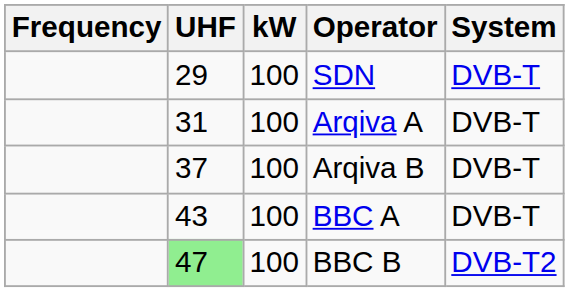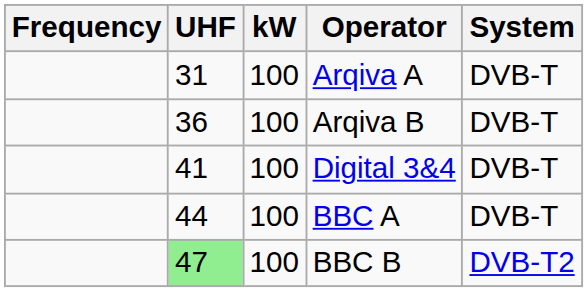- row: 29 | 100 | SDN | DVB-T
Arqiva B | UHF: 37 -> 36
+ row: 41 | 100 | Digital 3&4 | DVB-T
BBC A | UHF: 43 -> 44
